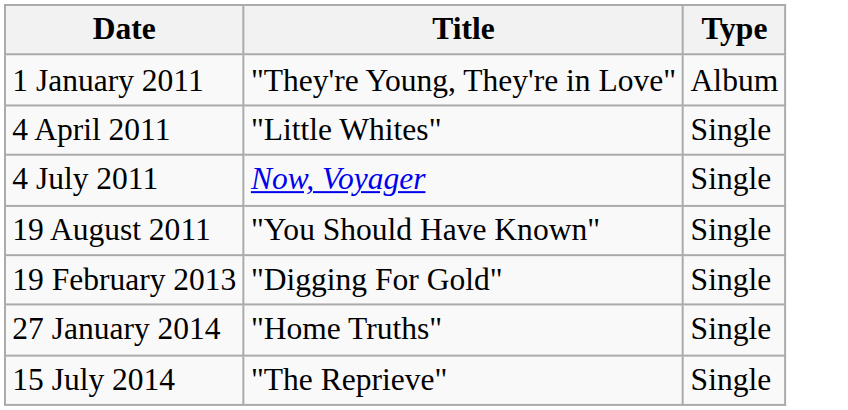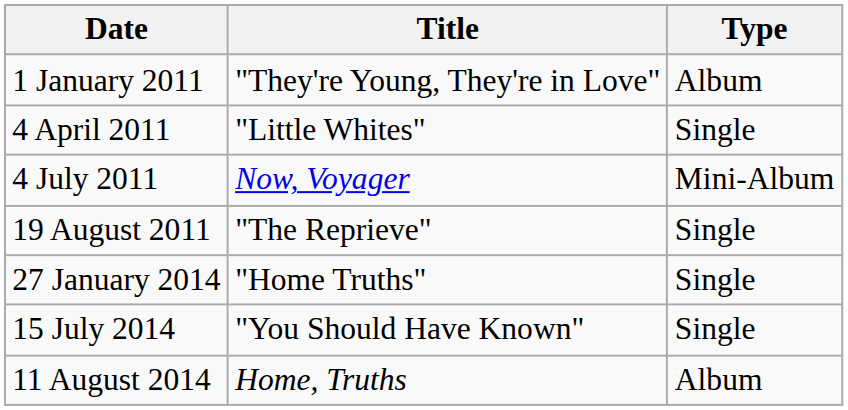4 July 2011 | Type: Single -> Mini-Album
19 August 2011 | Title: "You Should Have Known" -> "The Reprieve"
- row: 19 February 2013 | "Digging For Gold" | Single
15 July 2014 | Title: "The Reprieve" -> "You Should Have Known"
+ row: 11 August 2014 | Home, Truths | Album
